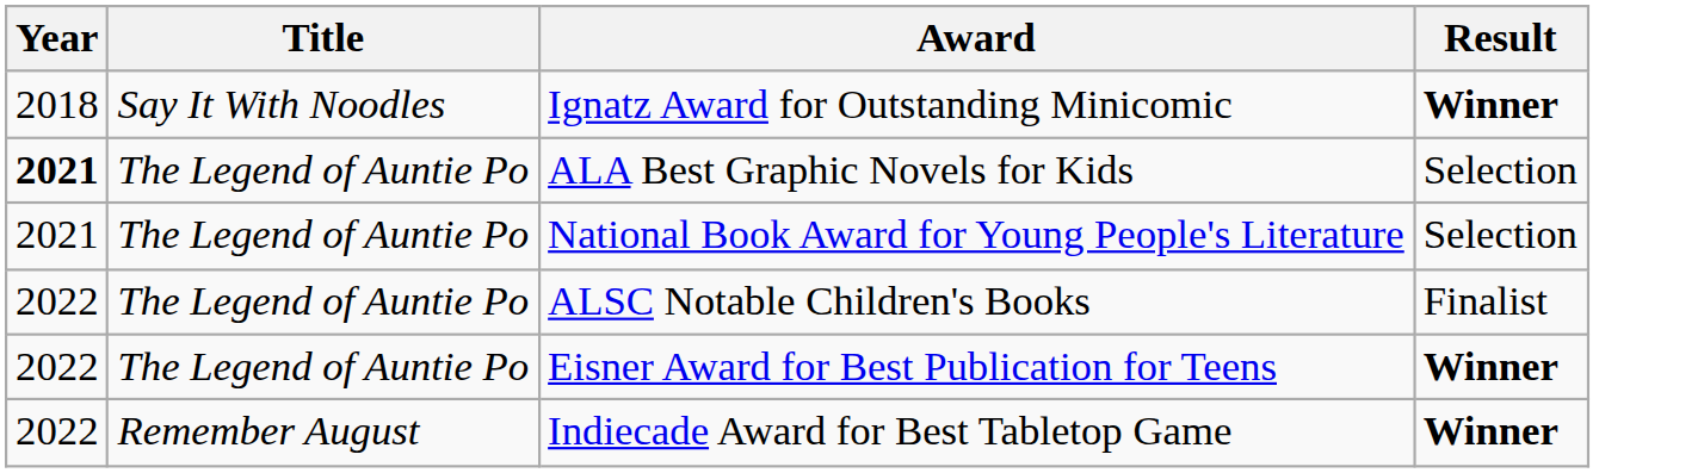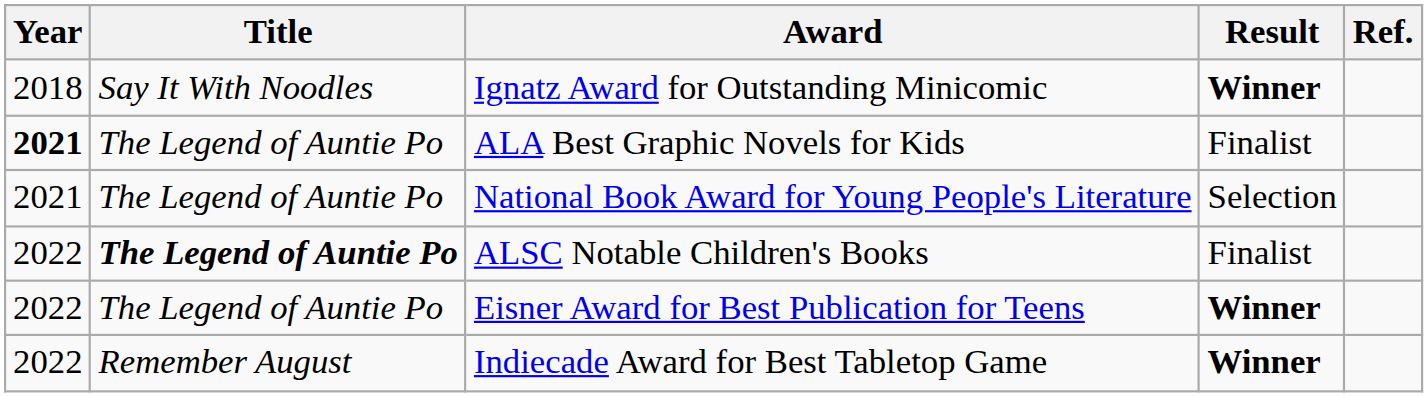+ column: Ref.
ALA Best Graphic Novels for Kids | Result: Selection -> Finalist
ALSC Notable Children's Books | Title: normal -> bold
